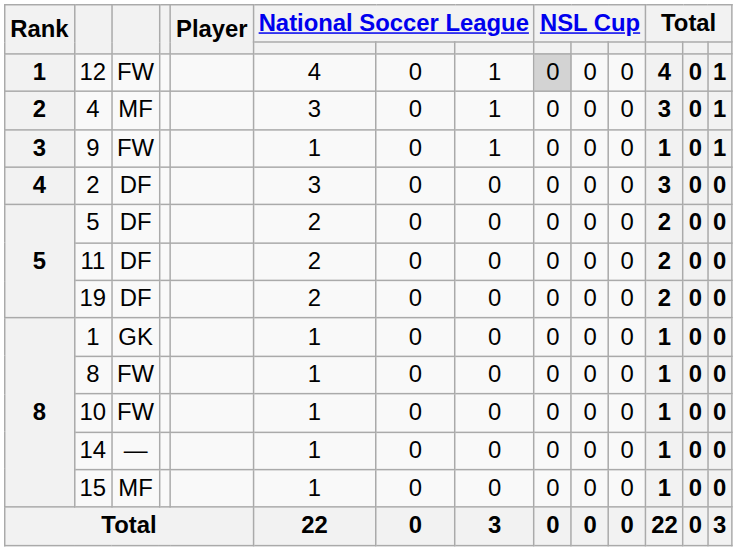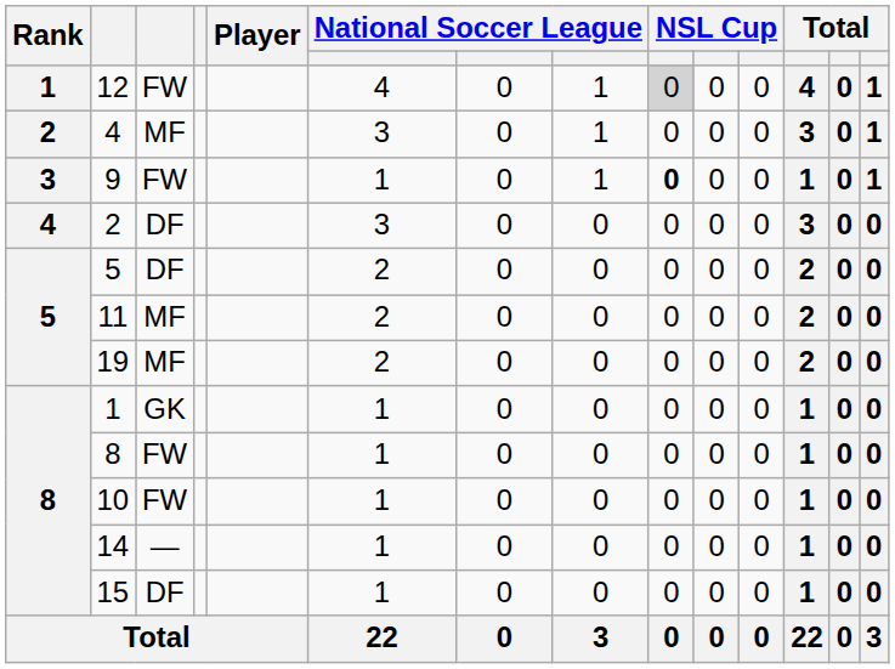9 | column 9: normal -> bold
11 | column 3: DF -> MF
19 | column 3: DF -> MF
15 | column 3: MF -> DF
